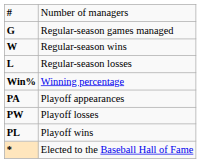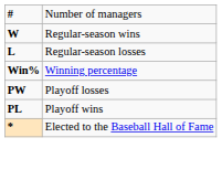- row: G | Regular-season games managed
- row: PA | Playoff appearances
